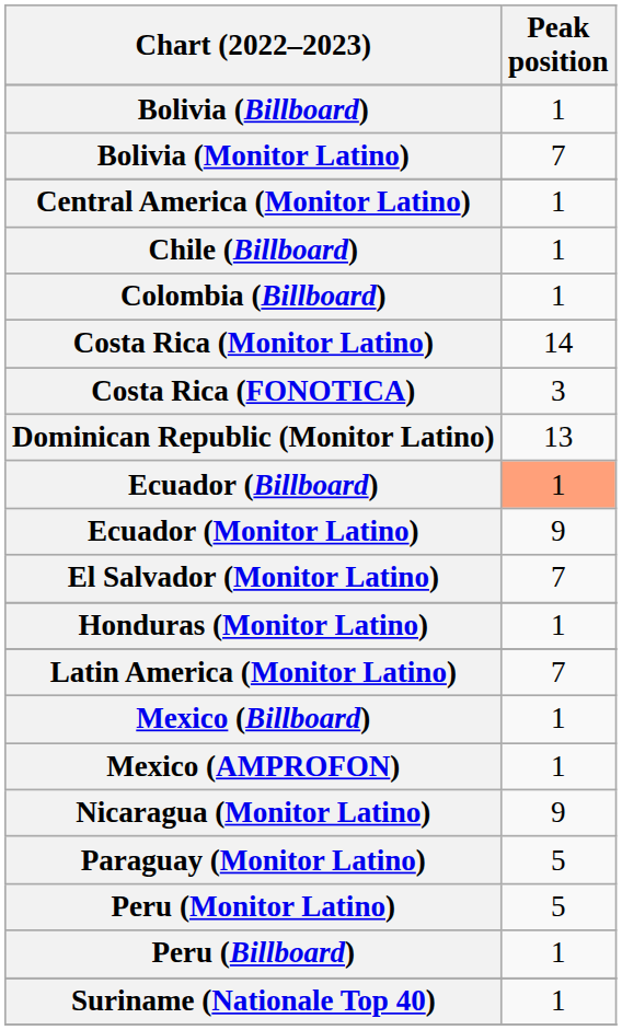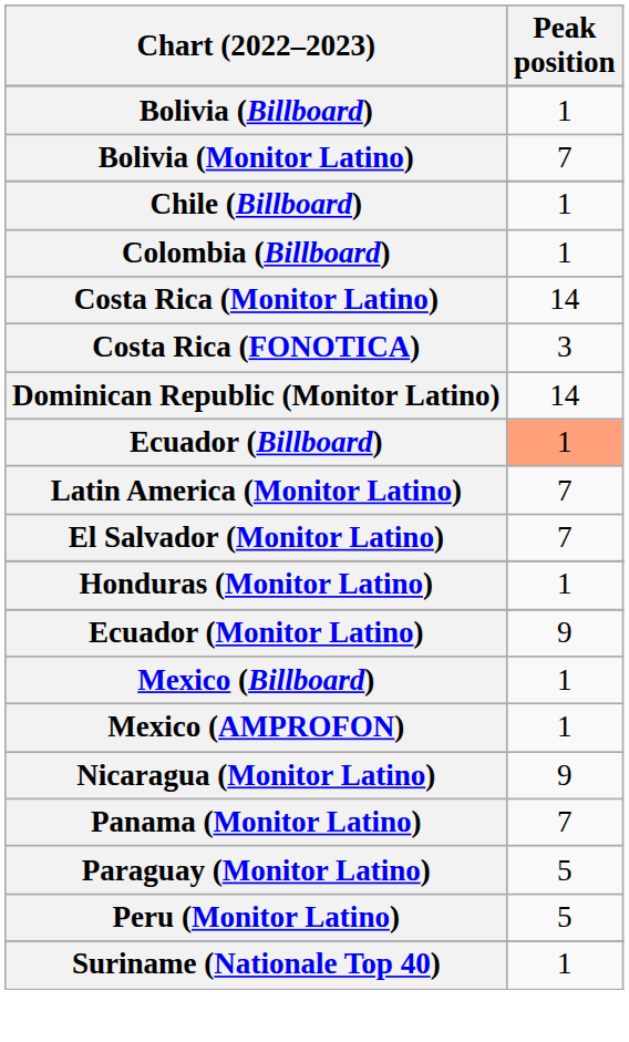- row: Central America (Monitor Latino) | 1
Dominican Republic (Monitor Latino) | Peak position: 13 -> 14
rows swapped: Ecuador (Monitor Latino) <-> Latin America (Monitor Latino)
+ row: Panama (Monitor Latino) | 7
- row: Peru (Billboard) | 1
